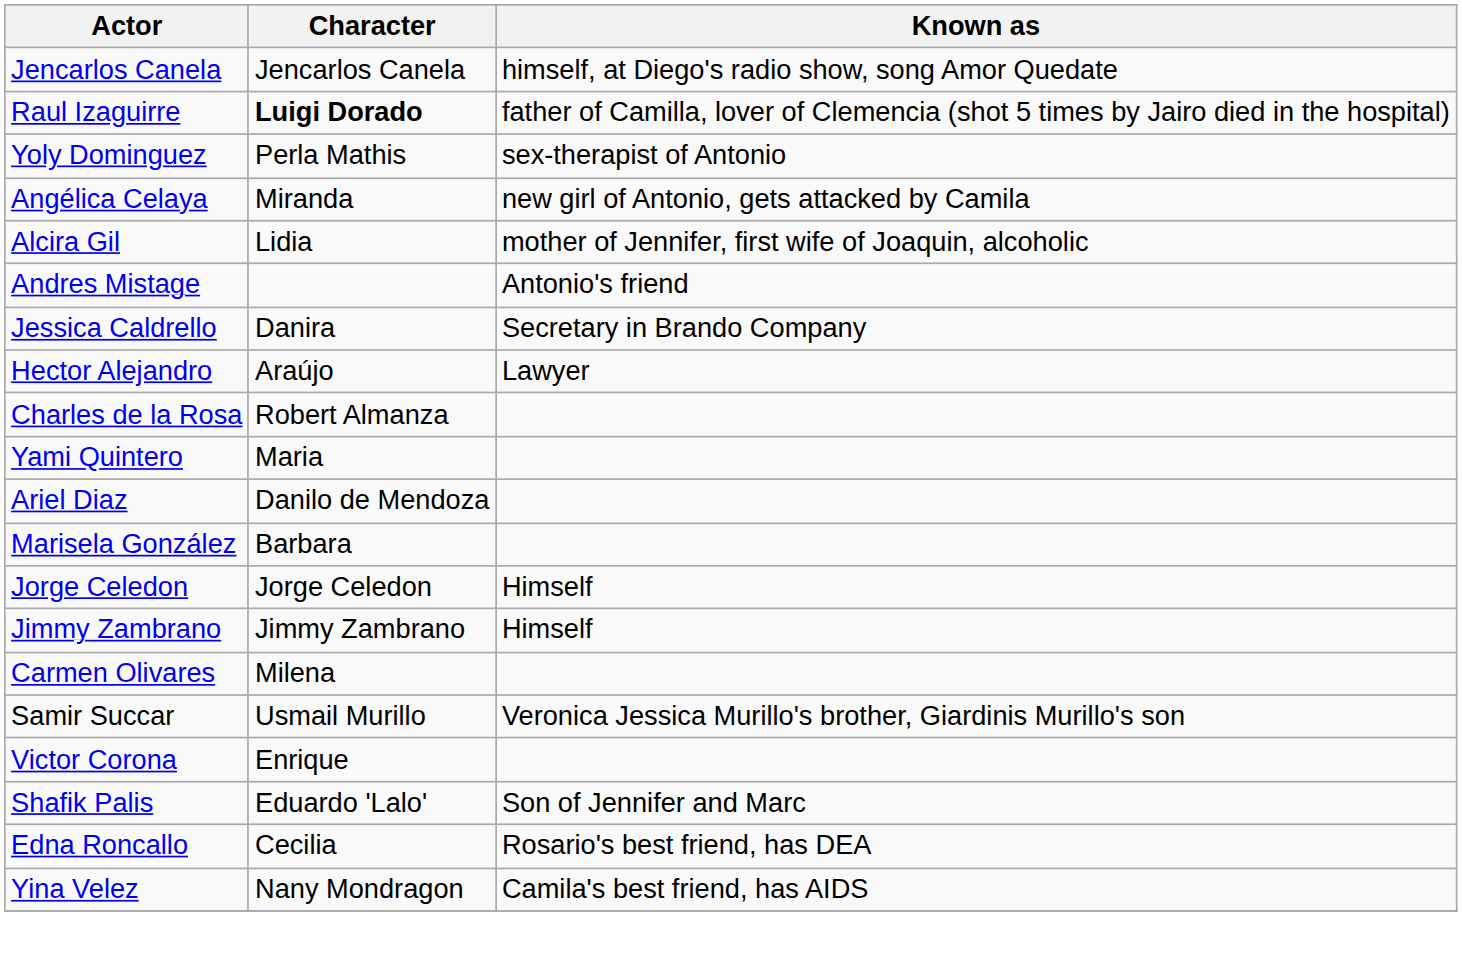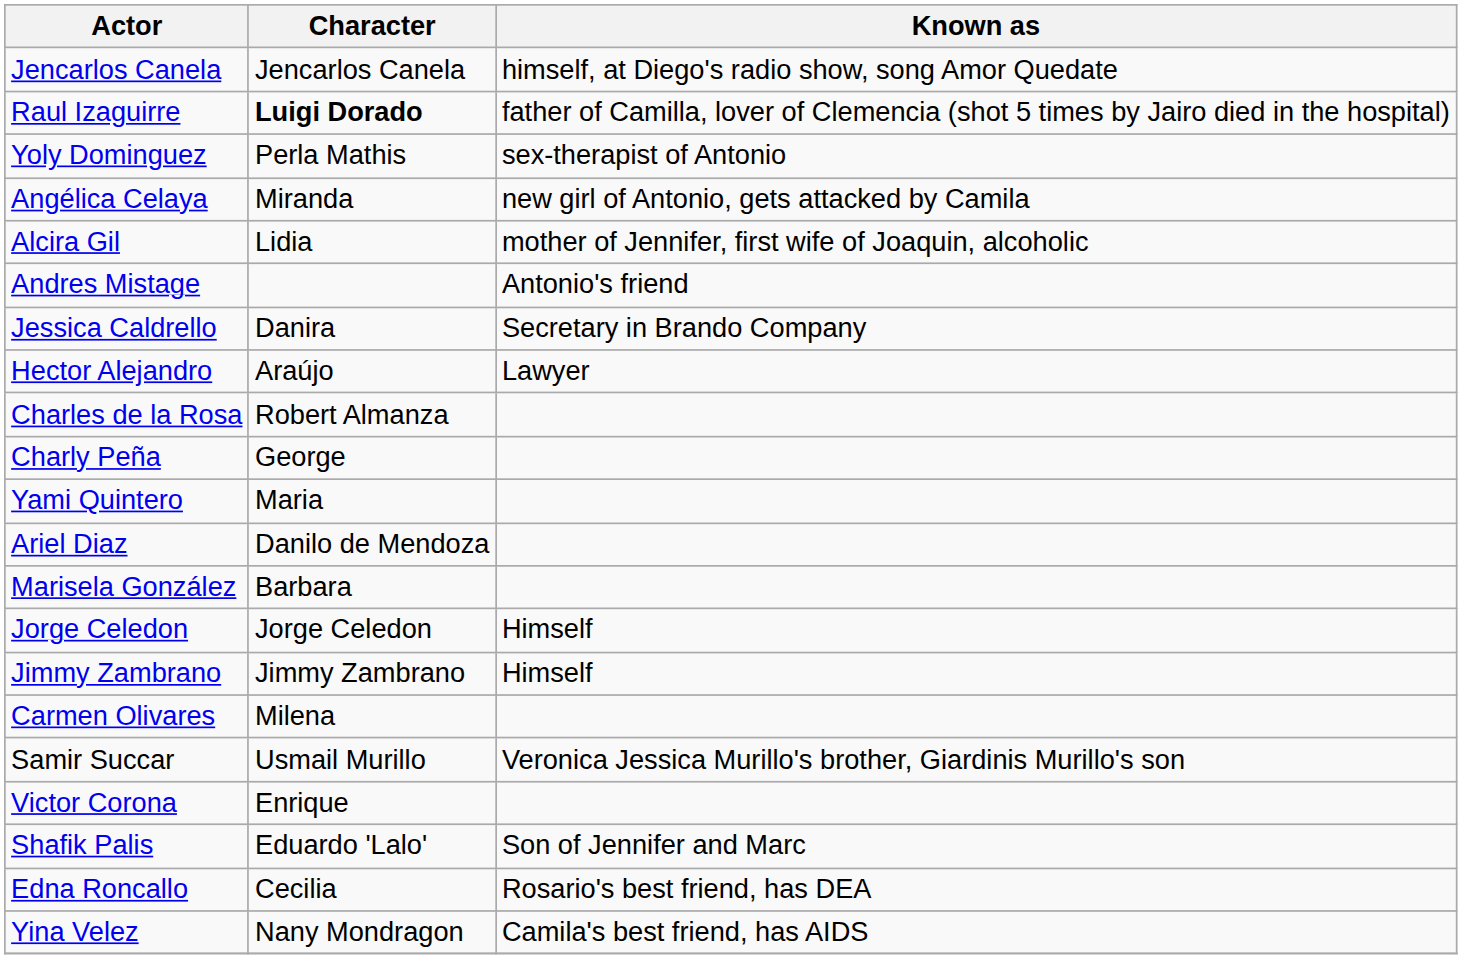+ row: Charly Peña | George
